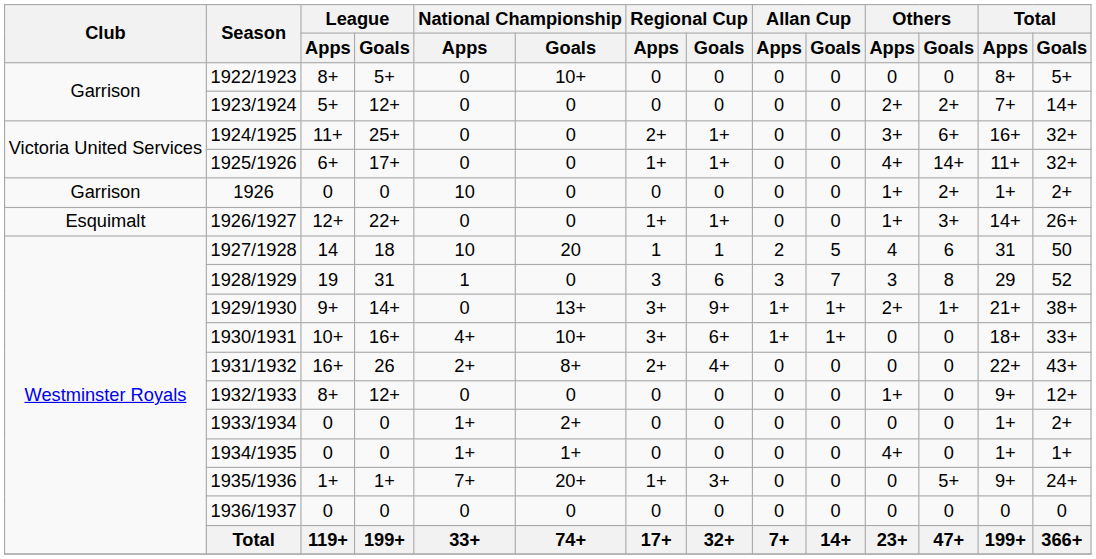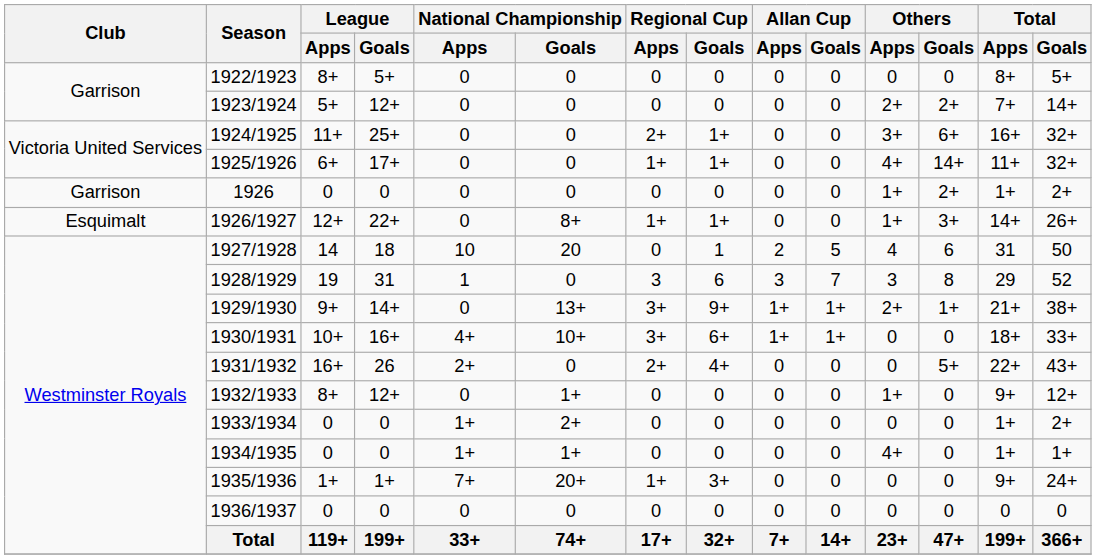1922/1923 | National Championship / Goals: 10+ -> 0
1926 | National Championship / Apps: 10 -> 0
1926/1927 | National Championship / Goals: 0 -> 8+
1927/1928 | Regional Cup / Apps: 1 -> 0
1931/1932 | National Championship / Goals: 8+ -> 0
1931/1932 | Others / Goals: 0 -> 5+
1932/1933 | National Championship / Goals: 0 -> 1+
1935/1936 | Others / Goals: 5+ -> 0
